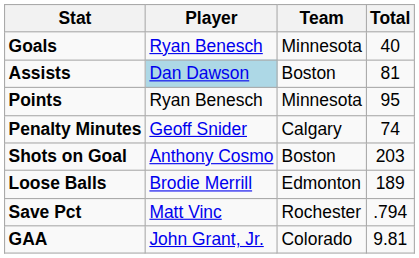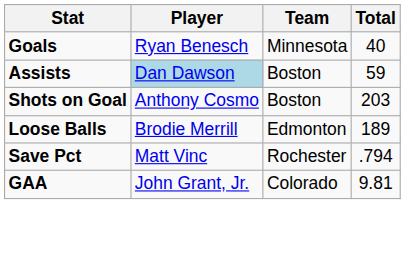Assists | Total: 81 -> 59
- row: Points | Ryan Benesch | Minnesota | 95
- row: Penalty Minutes | Geoff Snider | Calgary | 74
